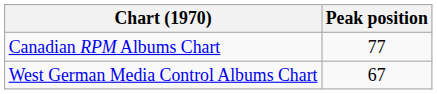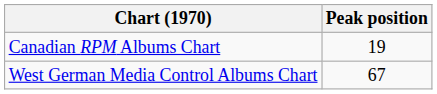Canadian RPM Albums Chart | Peak position: 77 -> 19
